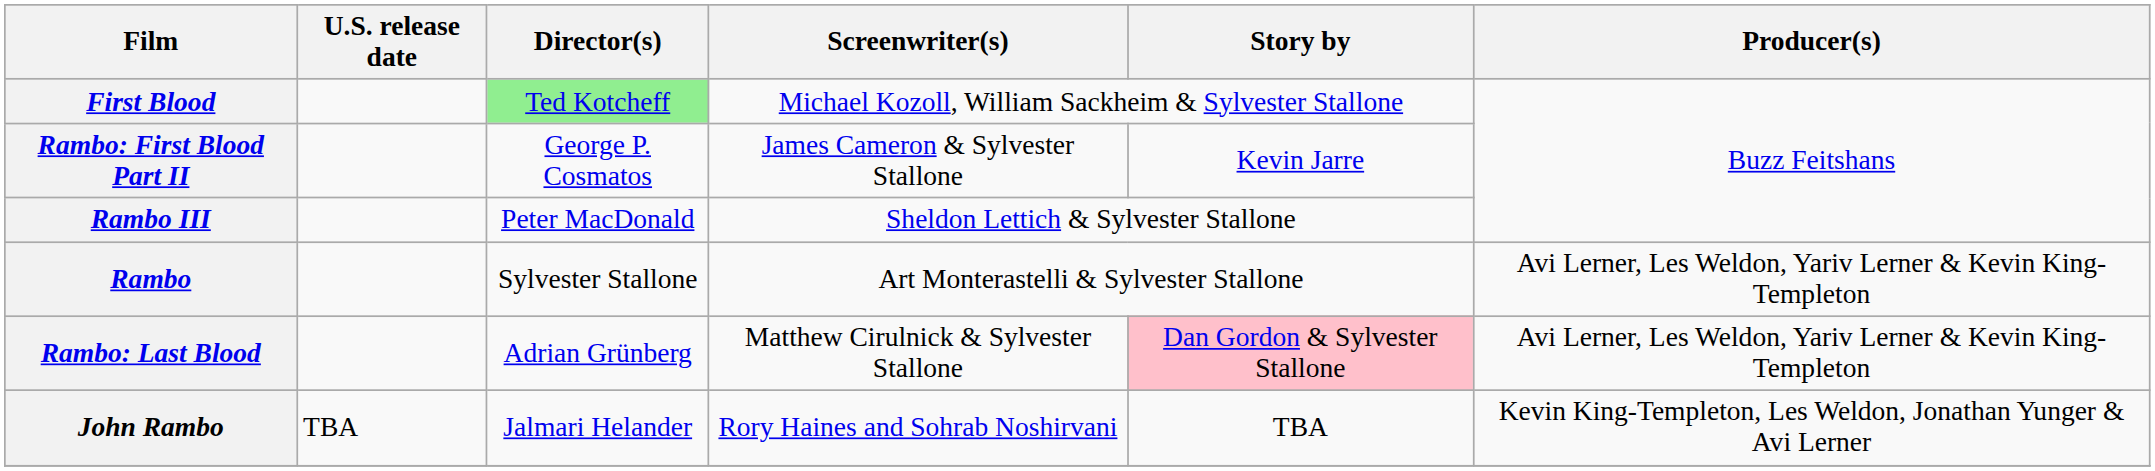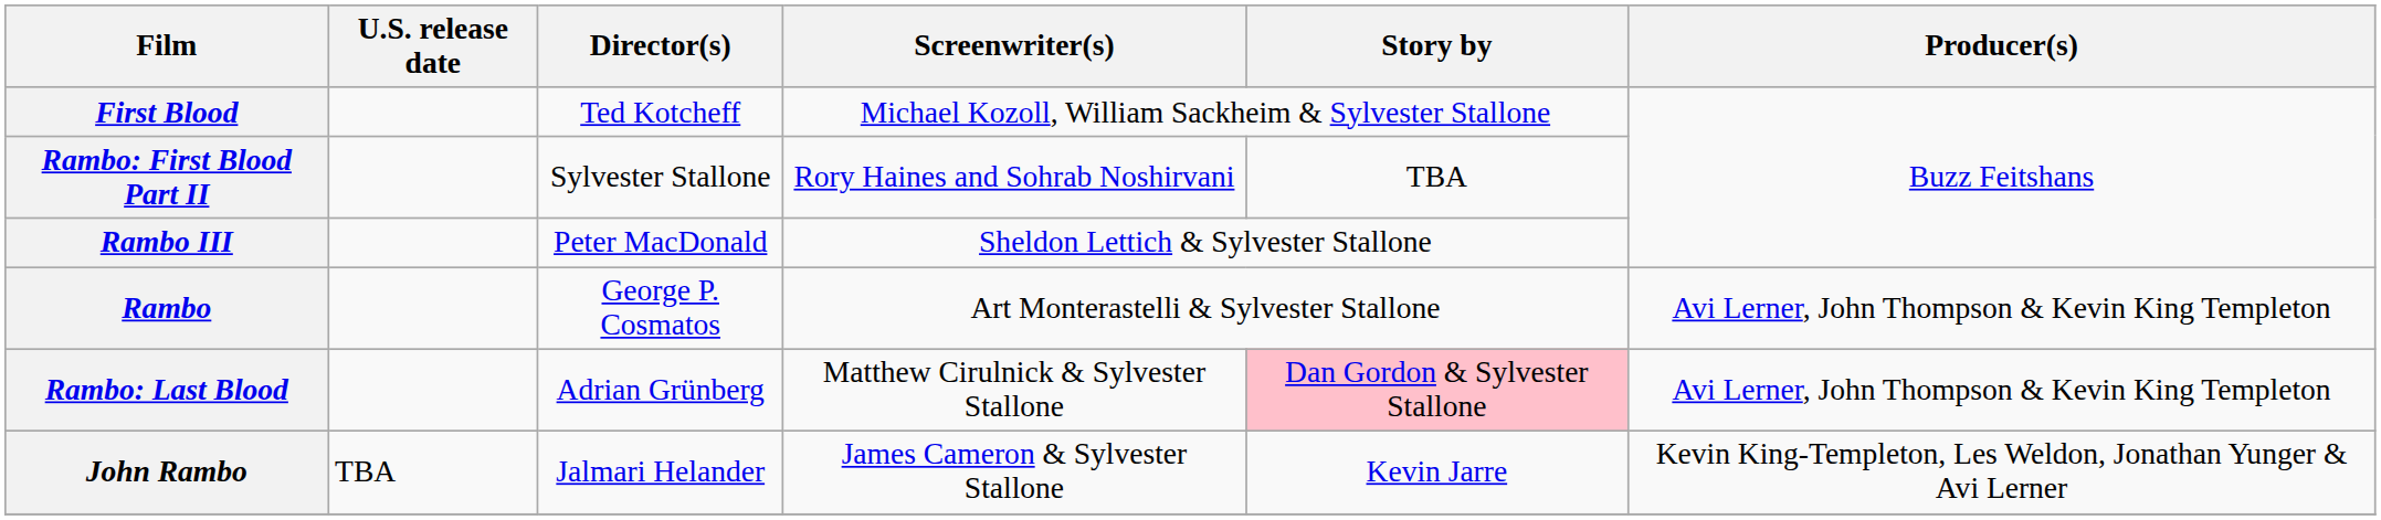First Blood | Director(s): lightgreen background -> no background
Rambo: First Blood Part II | Director(s): George P. Cosmatos -> Sylvester Stallone
Rambo: First Blood Part II | Screenwriter(s): James Cameron & Sylvester Stallone -> Rory Haines and Sohrab Noshirvani
Rambo: First Blood Part II | Story by: Kevin Jarre -> TBA
Rambo | Director(s): Sylvester Stallone -> George P. Cosmatos
Rambo | Producer(s): Avi Lerner, Les Weldon, Yariv Lerner & Kevin King-Templeton -> Avi Lerner, John Thompson & Kevin King Templeton
Rambo: Last Blood | Producer(s): Avi Lerner, Les Weldon, Yariv Lerner & Kevin King-Templeton -> Avi Lerner, John Thompson & Kevin King Templeton
John Rambo | Screenwriter(s): Rory Haines and Sohrab Noshirvani -> James Cameron & Sylvester Stallone
John Rambo | Story by: TBA -> Kevin Jarre
